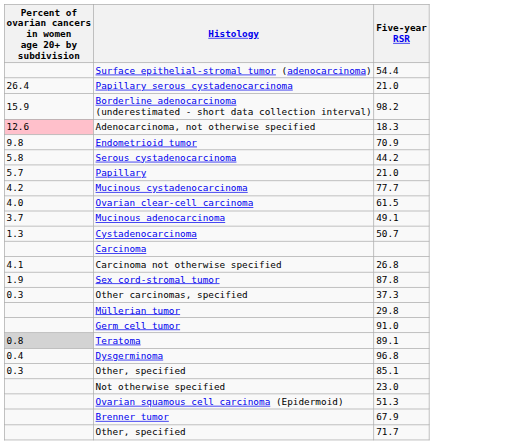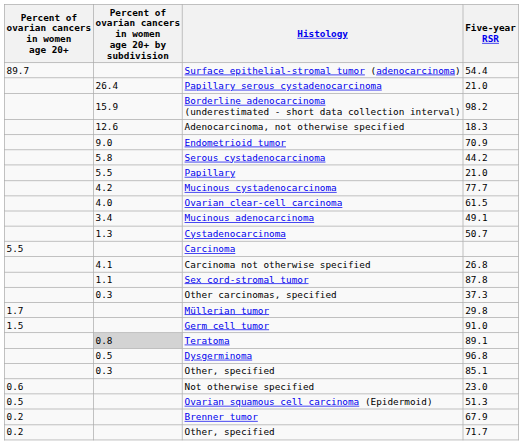+ column: Percent of ovarian cancers in women age 20+ | 89.7 | 5.5 | 1.7 | 1.5 | 0.6 | 0.5 | 0.2 | 0.2
Adenocarcinoma, not otherwise specified | Percent of ovarian cancers in women age 20+ by subdivision: pink background -> no background
Endometrioid tumor | Percent of ovarian cancers in women age 20+ by subdivision: 9.8 -> 9.0
Papillary | Percent of ovarian cancers in women age 20+ by subdivision: 5.7 -> 5.5
Mucinous adenocarcinoma | Percent of ovarian cancers in women age 20+ by subdivision: 3.7 -> 3.4
Sex cord-stromal tumor | Percent of ovarian cancers in women age 20+ by subdivision: 1.9 -> 1.1
Dysgerminoma | Percent of ovarian cancers in women age 20+ by subdivision: 0.4 -> 0.5
